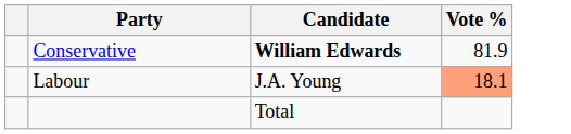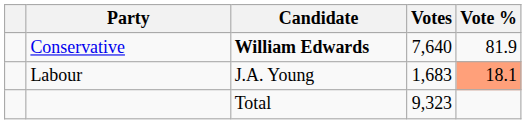+ column: Votes | 7,640 | 1,683 | 9,323
